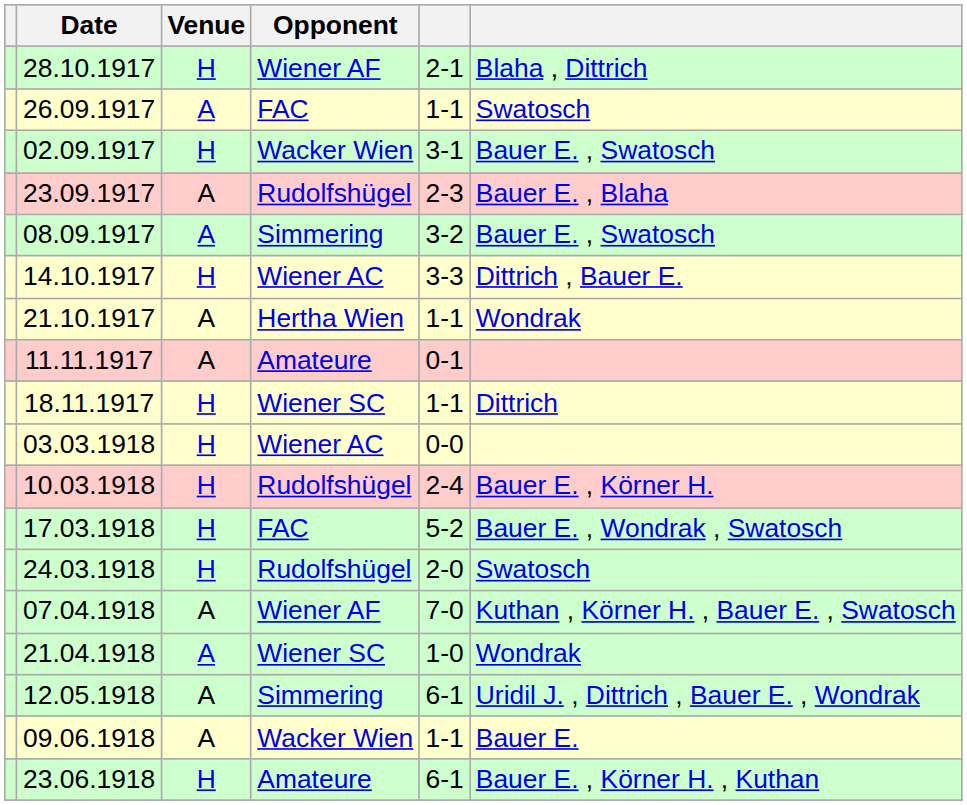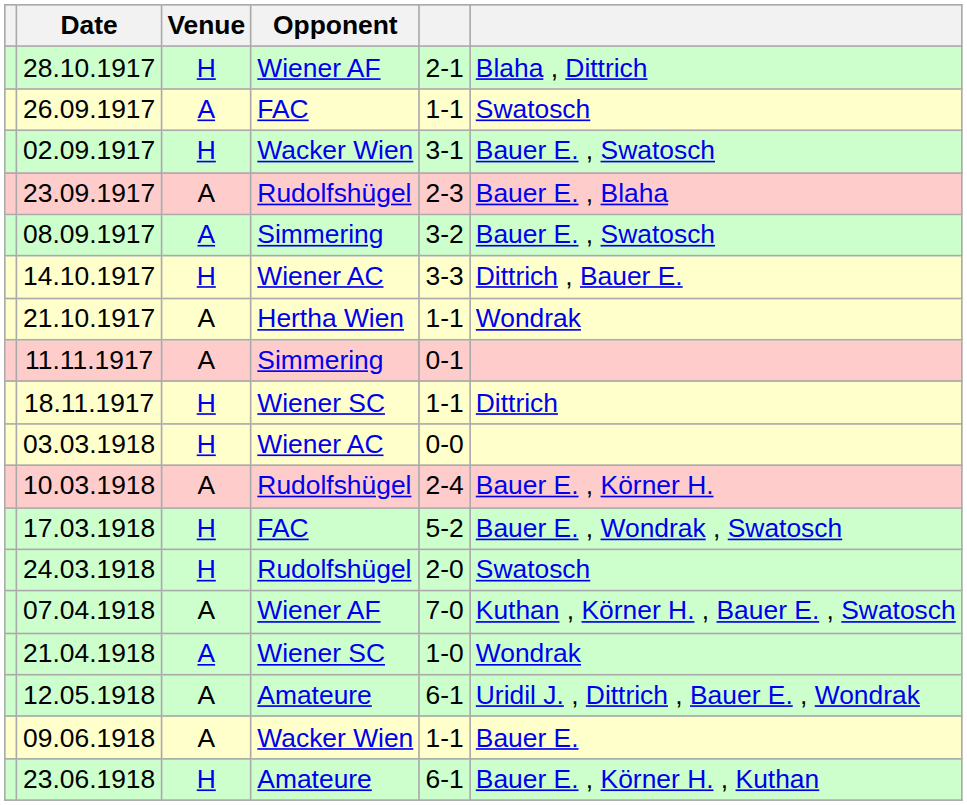11.11.1917 | Opponent: Amateure -> Simmering
10.03.1918 | Venue: H -> A
12.05.1918 | Opponent: Simmering -> Amateure
